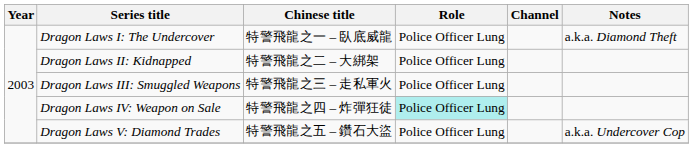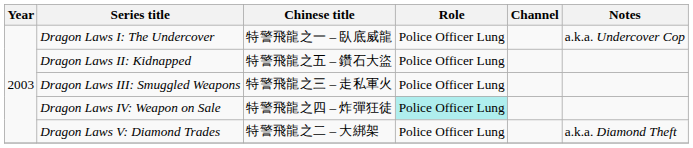Dragon Laws I: The Undercover | Notes: a.k.a. Diamond Theft -> a.k.a. Undercover Cop
Dragon Laws II: Kidnapped | Chinese title: 特警飛龍之二 – 大綁架 -> 特警飛龍之五 – 鑽石大盜
Dragon Laws V: Diamond Trades | Chinese title: 特警飛龍之五 – 鑽石大盜 -> 特警飛龍之二 – 大綁架
Dragon Laws V: Diamond Trades | Notes: a.k.a. Undercover Cop -> a.k.a. Diamond Theft
